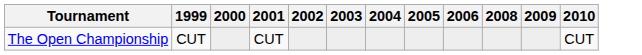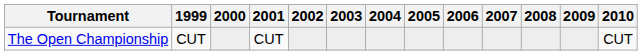+ column: 2007
